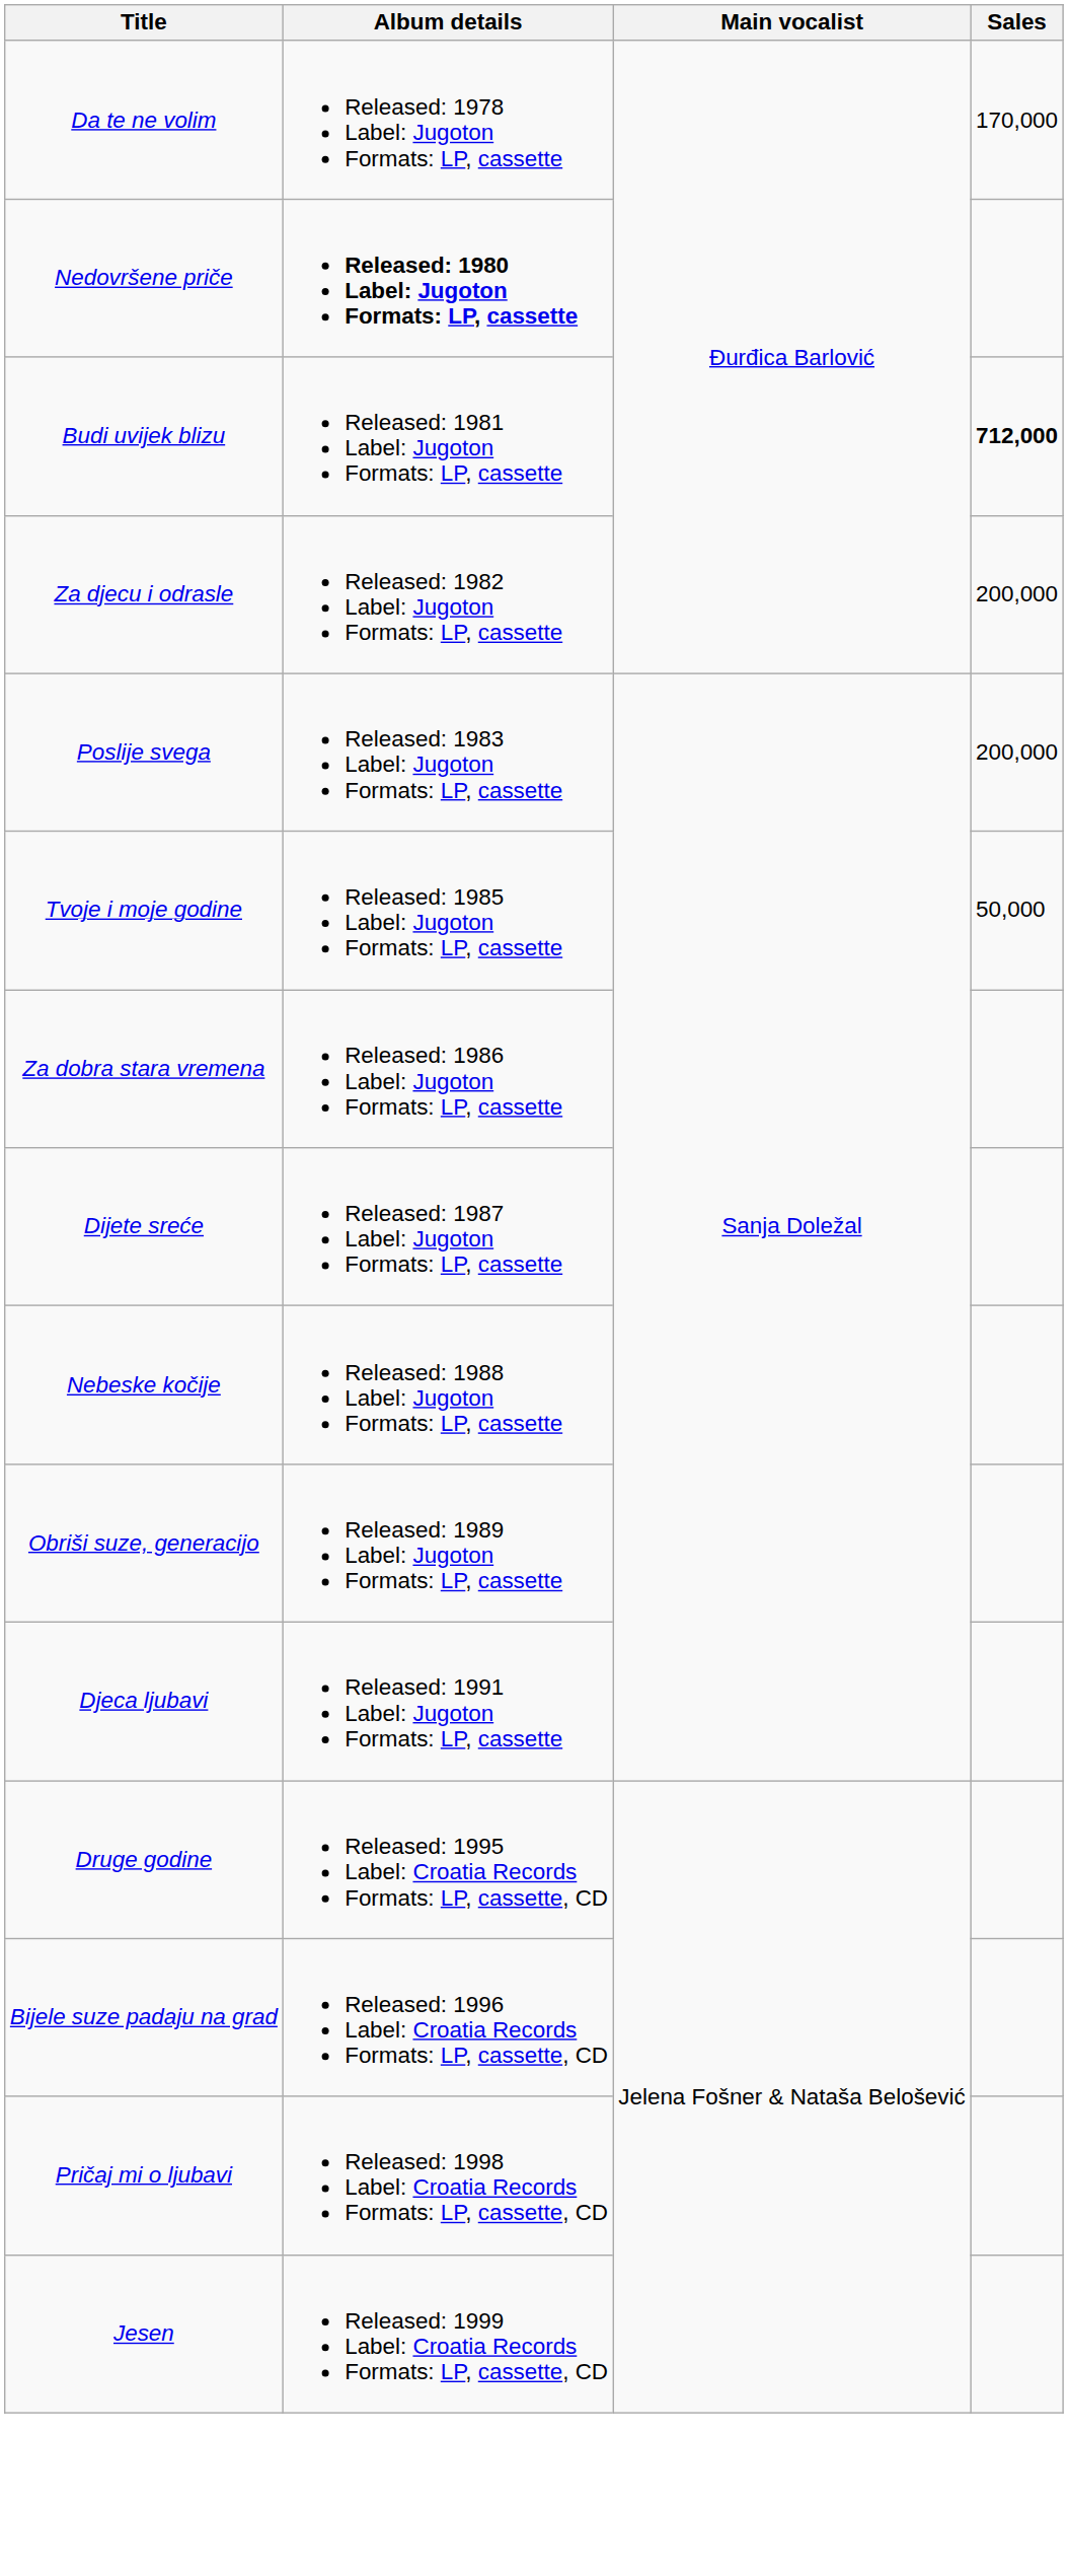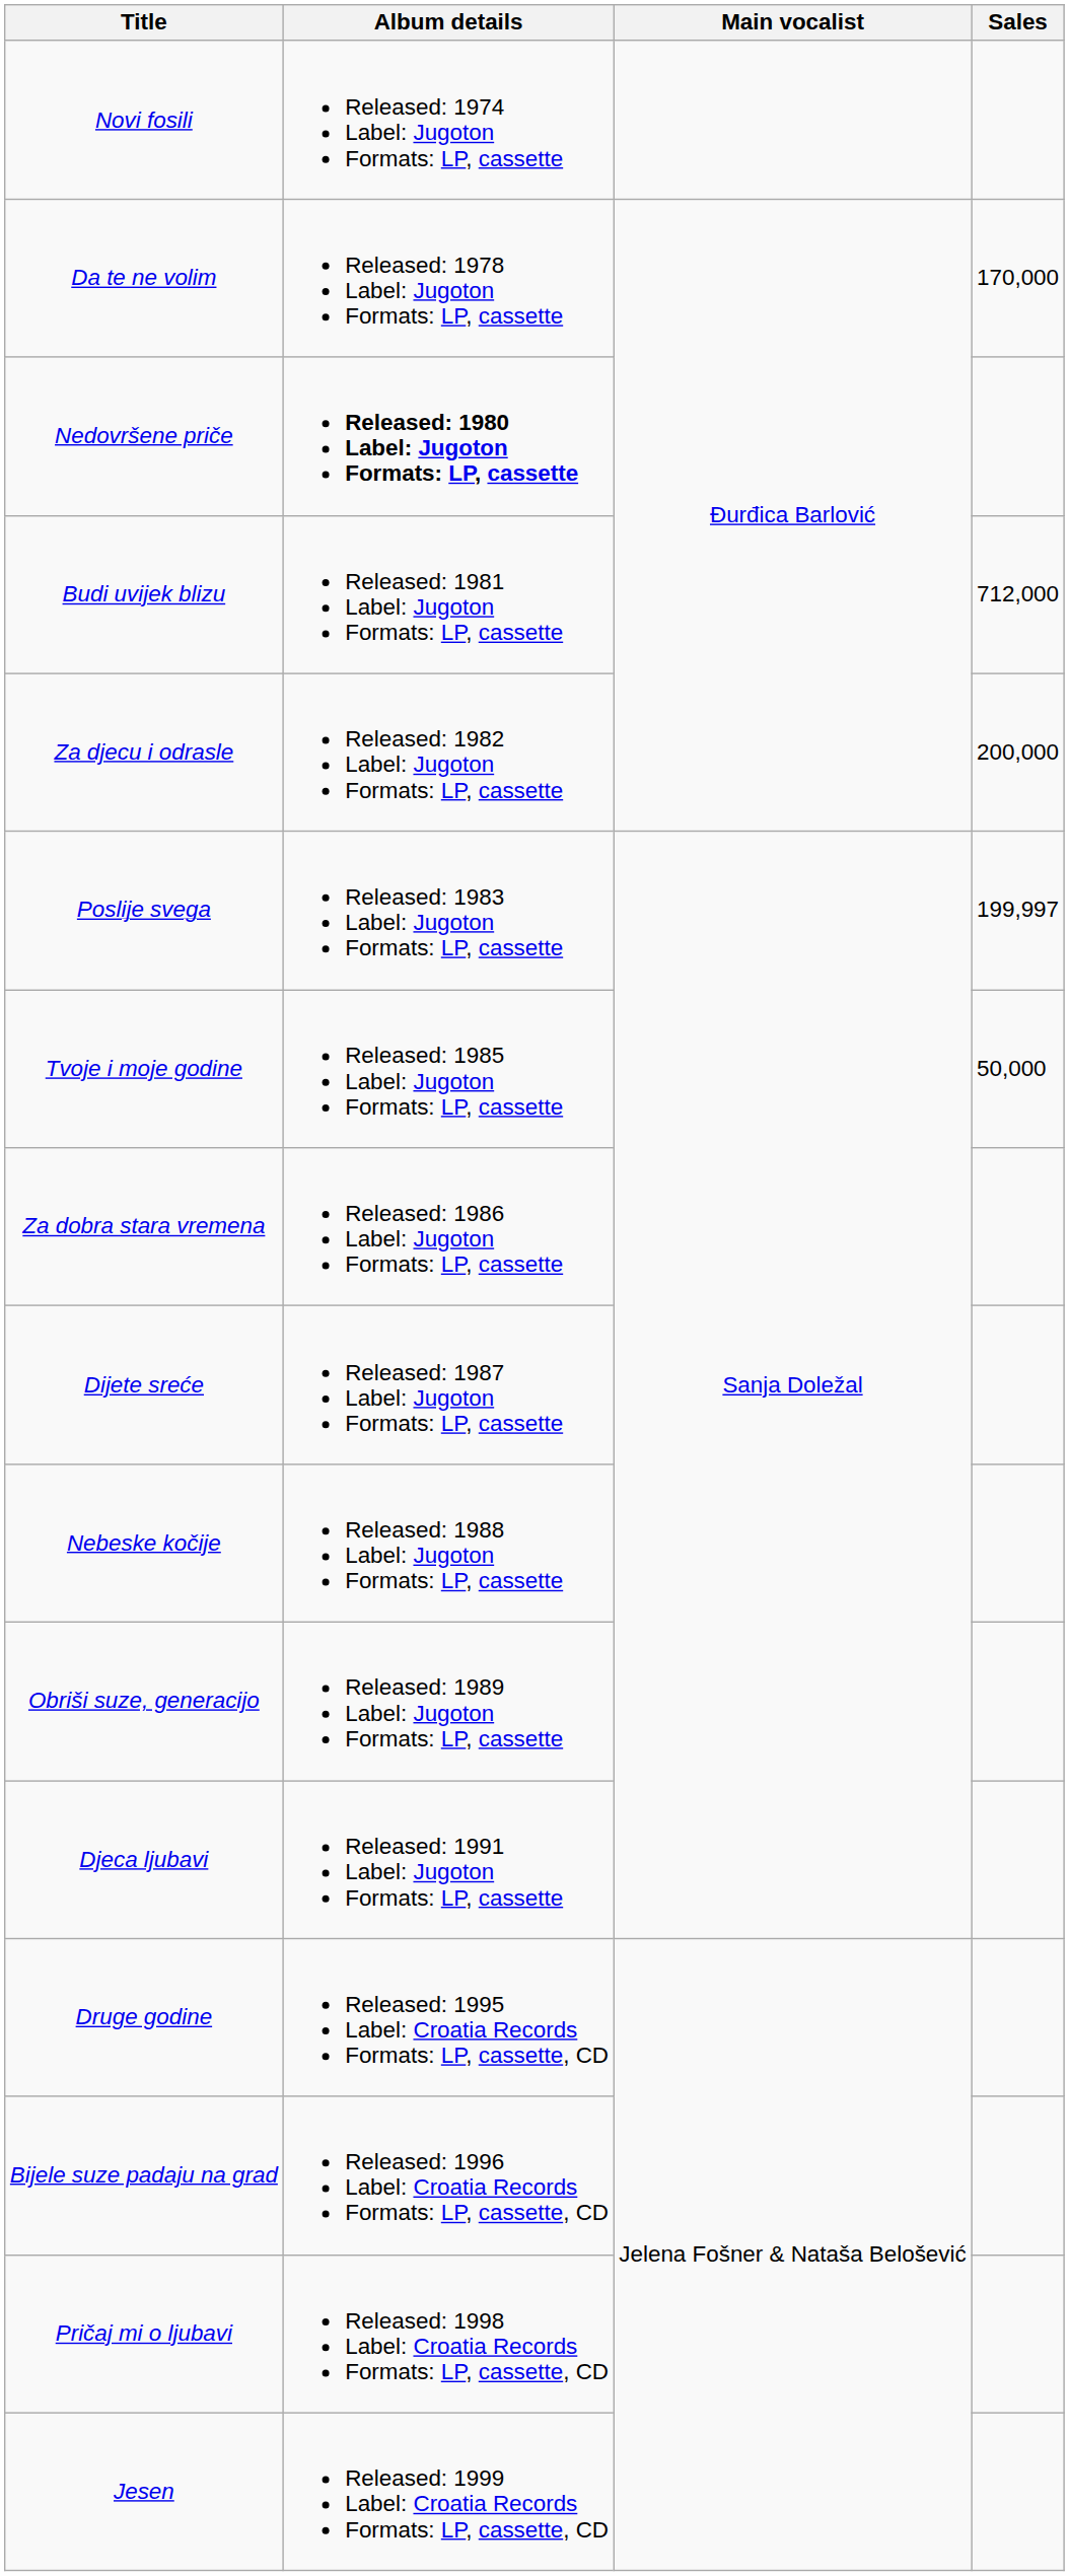+ row: Novi fosili | Released: 1974 Label: Jugoton Formats: LP, cassette
Budi uvijek blizu | Sales: bold -> normal
Poslije svega | Sales: 200,000 -> 199,997
